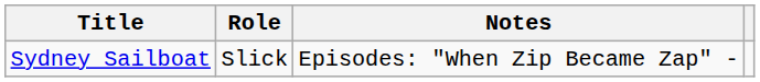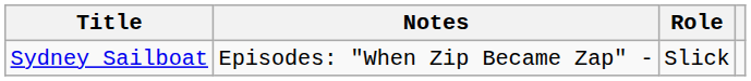columns swapped: Role <-> Notes
